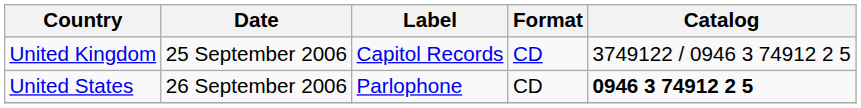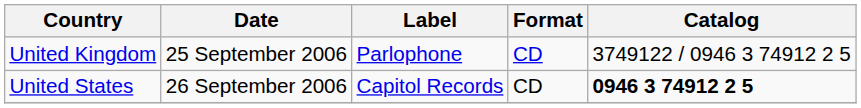United Kingdom | Label: Capitol Records -> Parlophone
United States | Label: Parlophone -> Capitol Records
